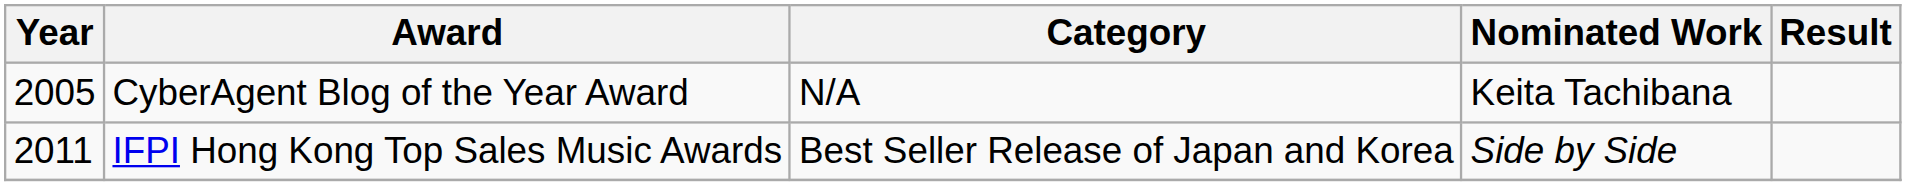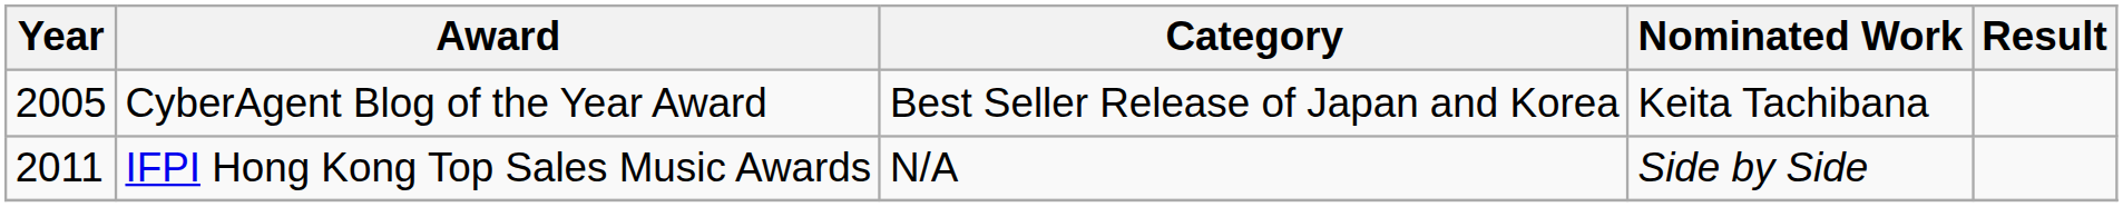CyberAgent Blog of the Year Award | Category: N/A -> Best Seller Release of Japan and Korea
IFPI Hong Kong Top Sales Music Awards | Category: Best Seller Release of Japan and Korea -> N/A
